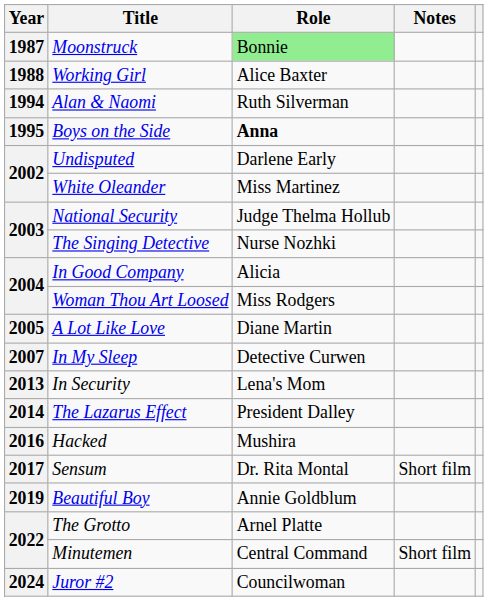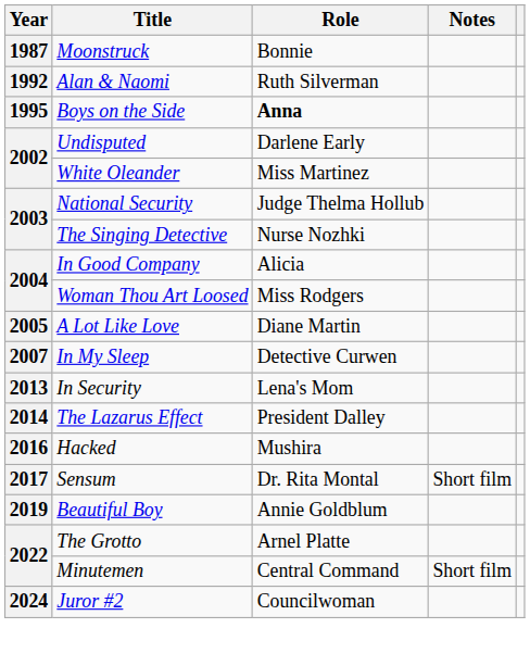Moonstruck | Role: lightgreen background -> no background
- row: 1988 | Working Girl | Alice Baxter
Alan & Naomi | Year: 1994 -> 1992
